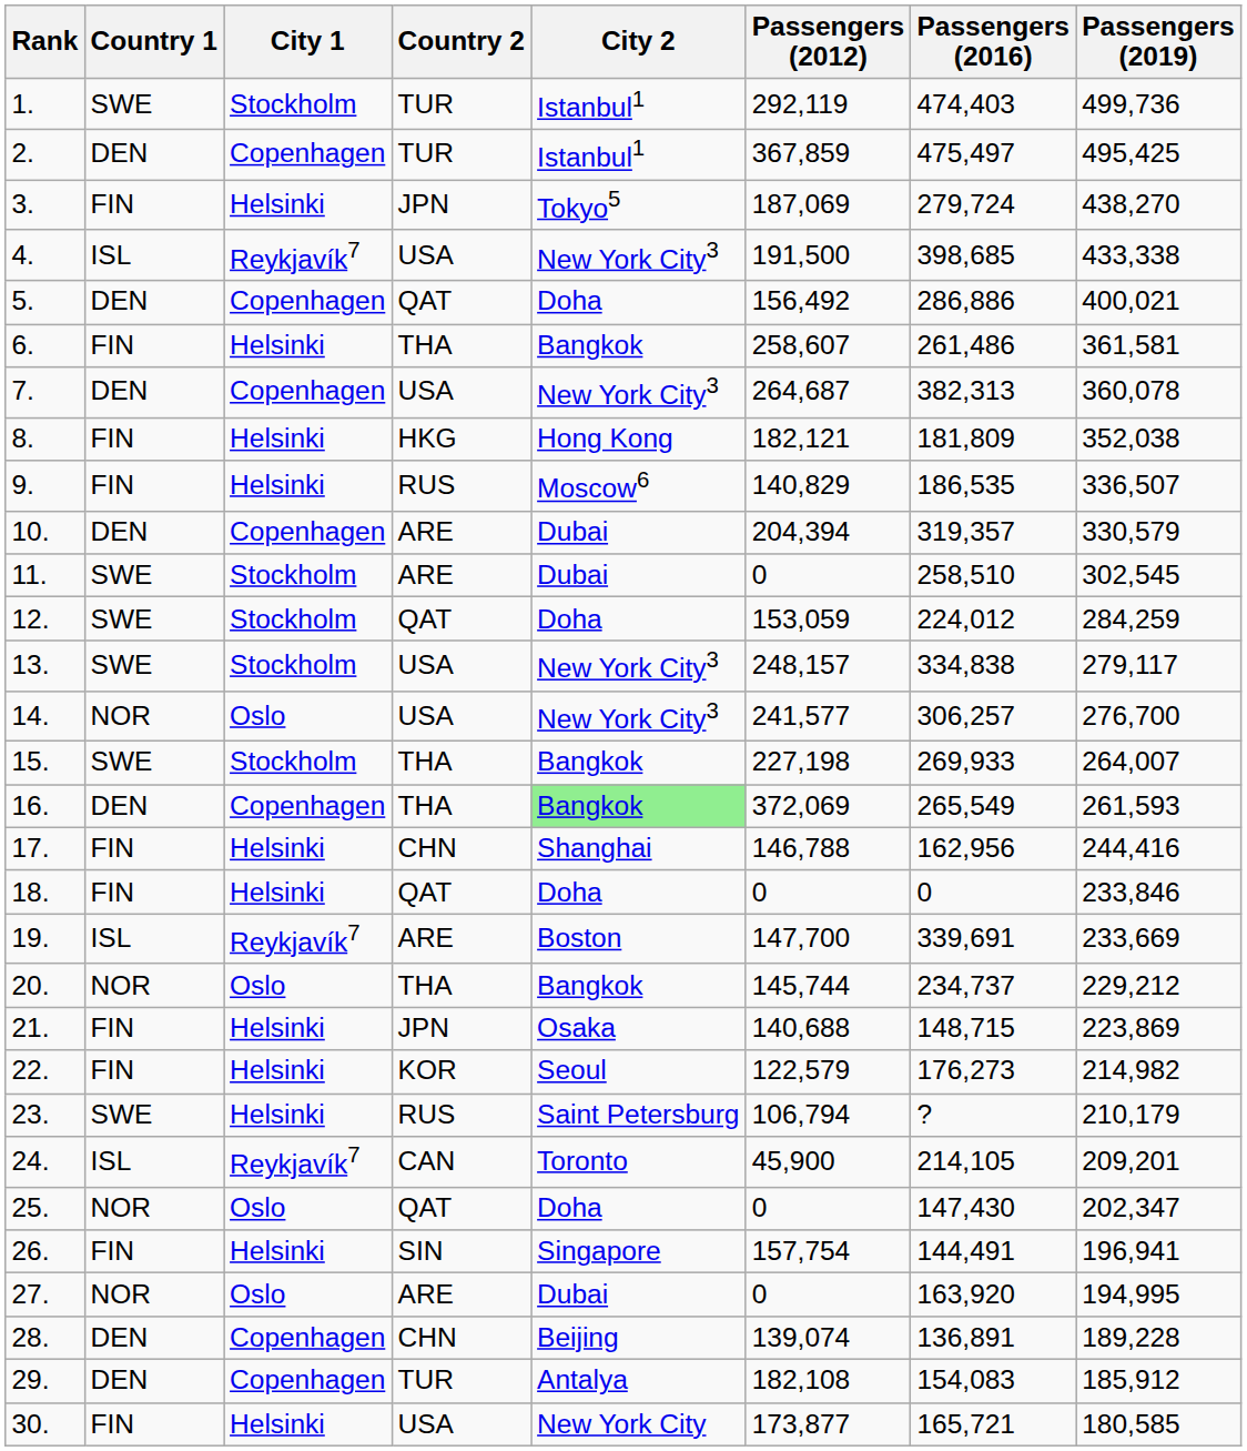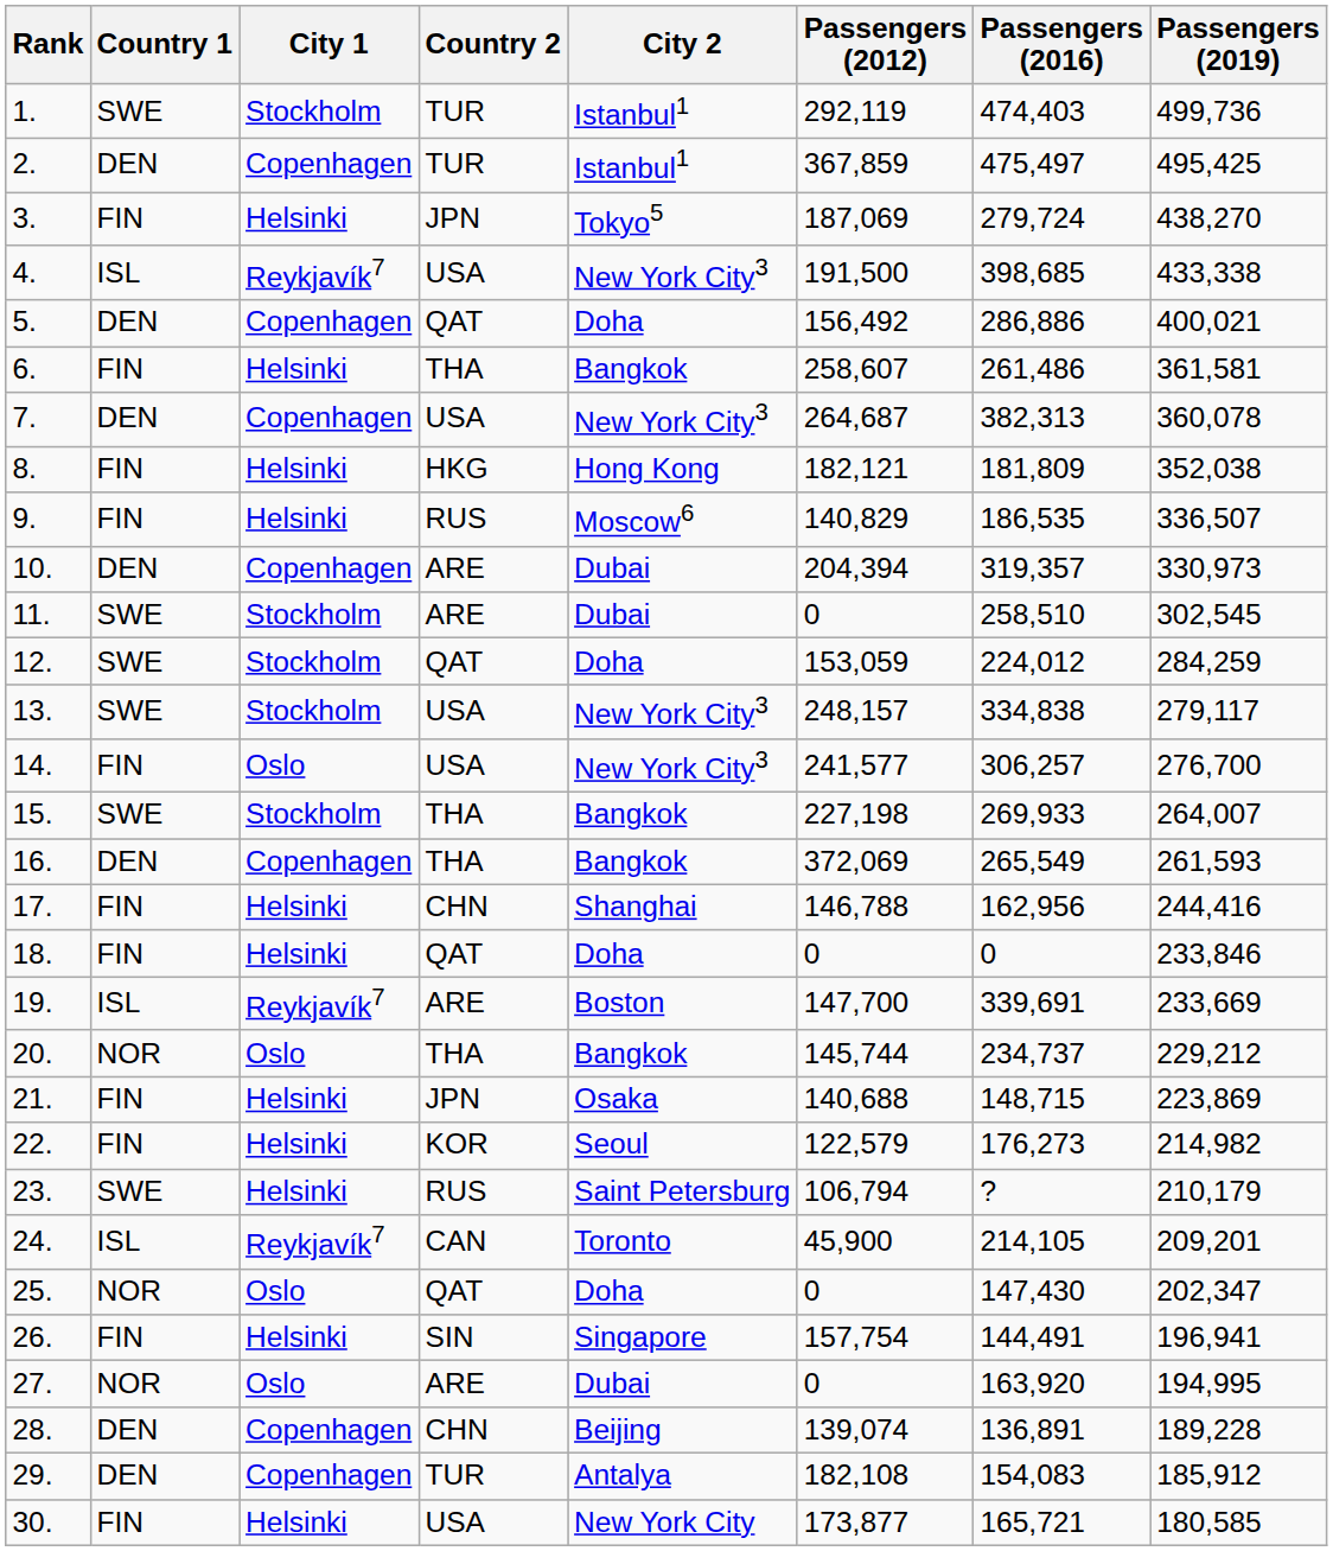10. | Passengers (2019): 330,579 -> 330,973
14. | Country 1: NOR -> FIN
16. | City 2: lightgreen background -> no background
